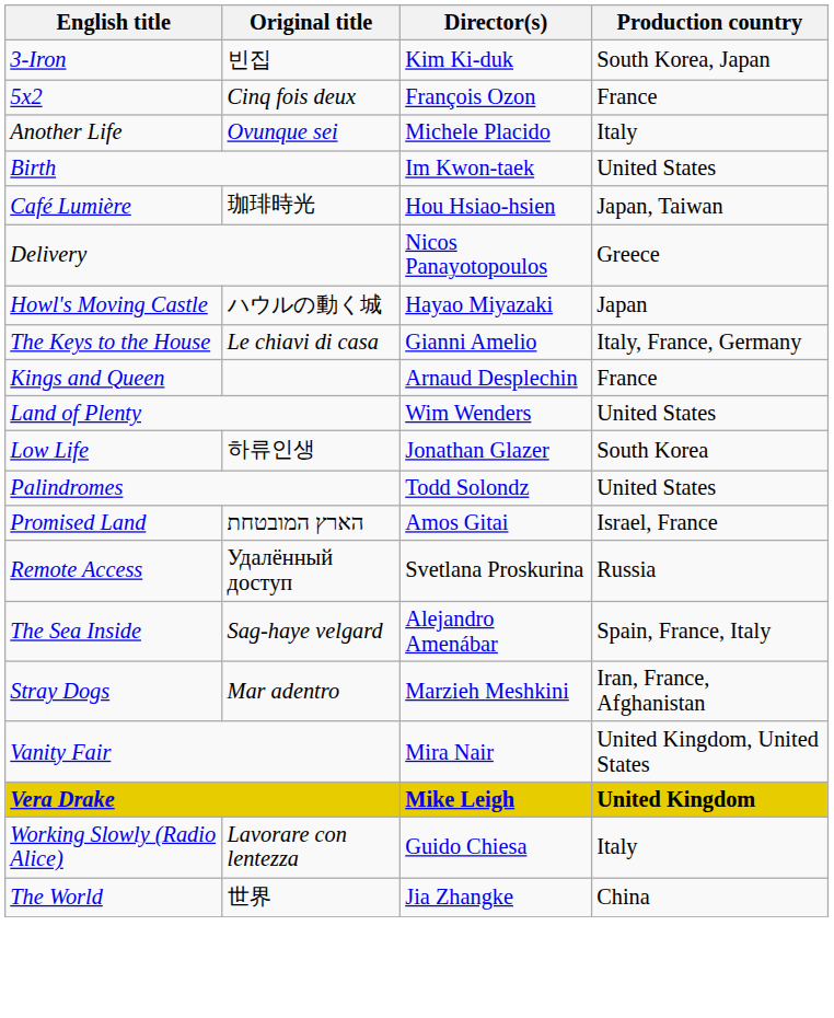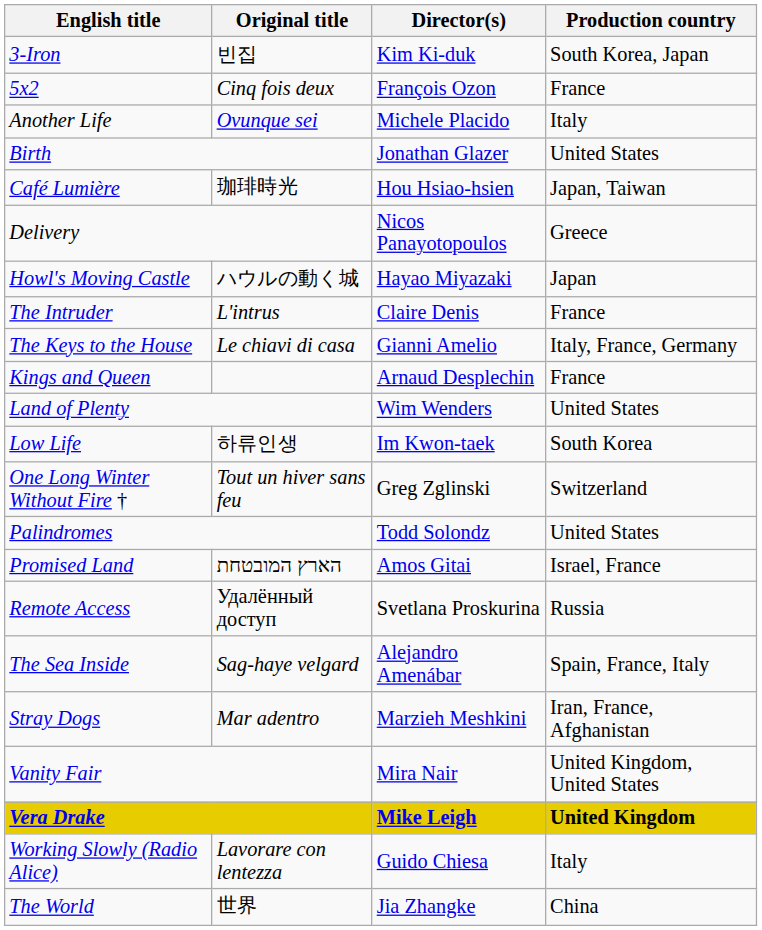Birth | Director(s): Im Kwon-taek -> Jonathan Glazer
+ row: The Intruder | L'intrus | Claire Denis | France
Low Life | Director(s): Jonathan Glazer -> Im Kwon-taek
+ row: One Long Winter Without Fire † | Tout un hiver sans feu | Greg Zglinski | Switzerland
